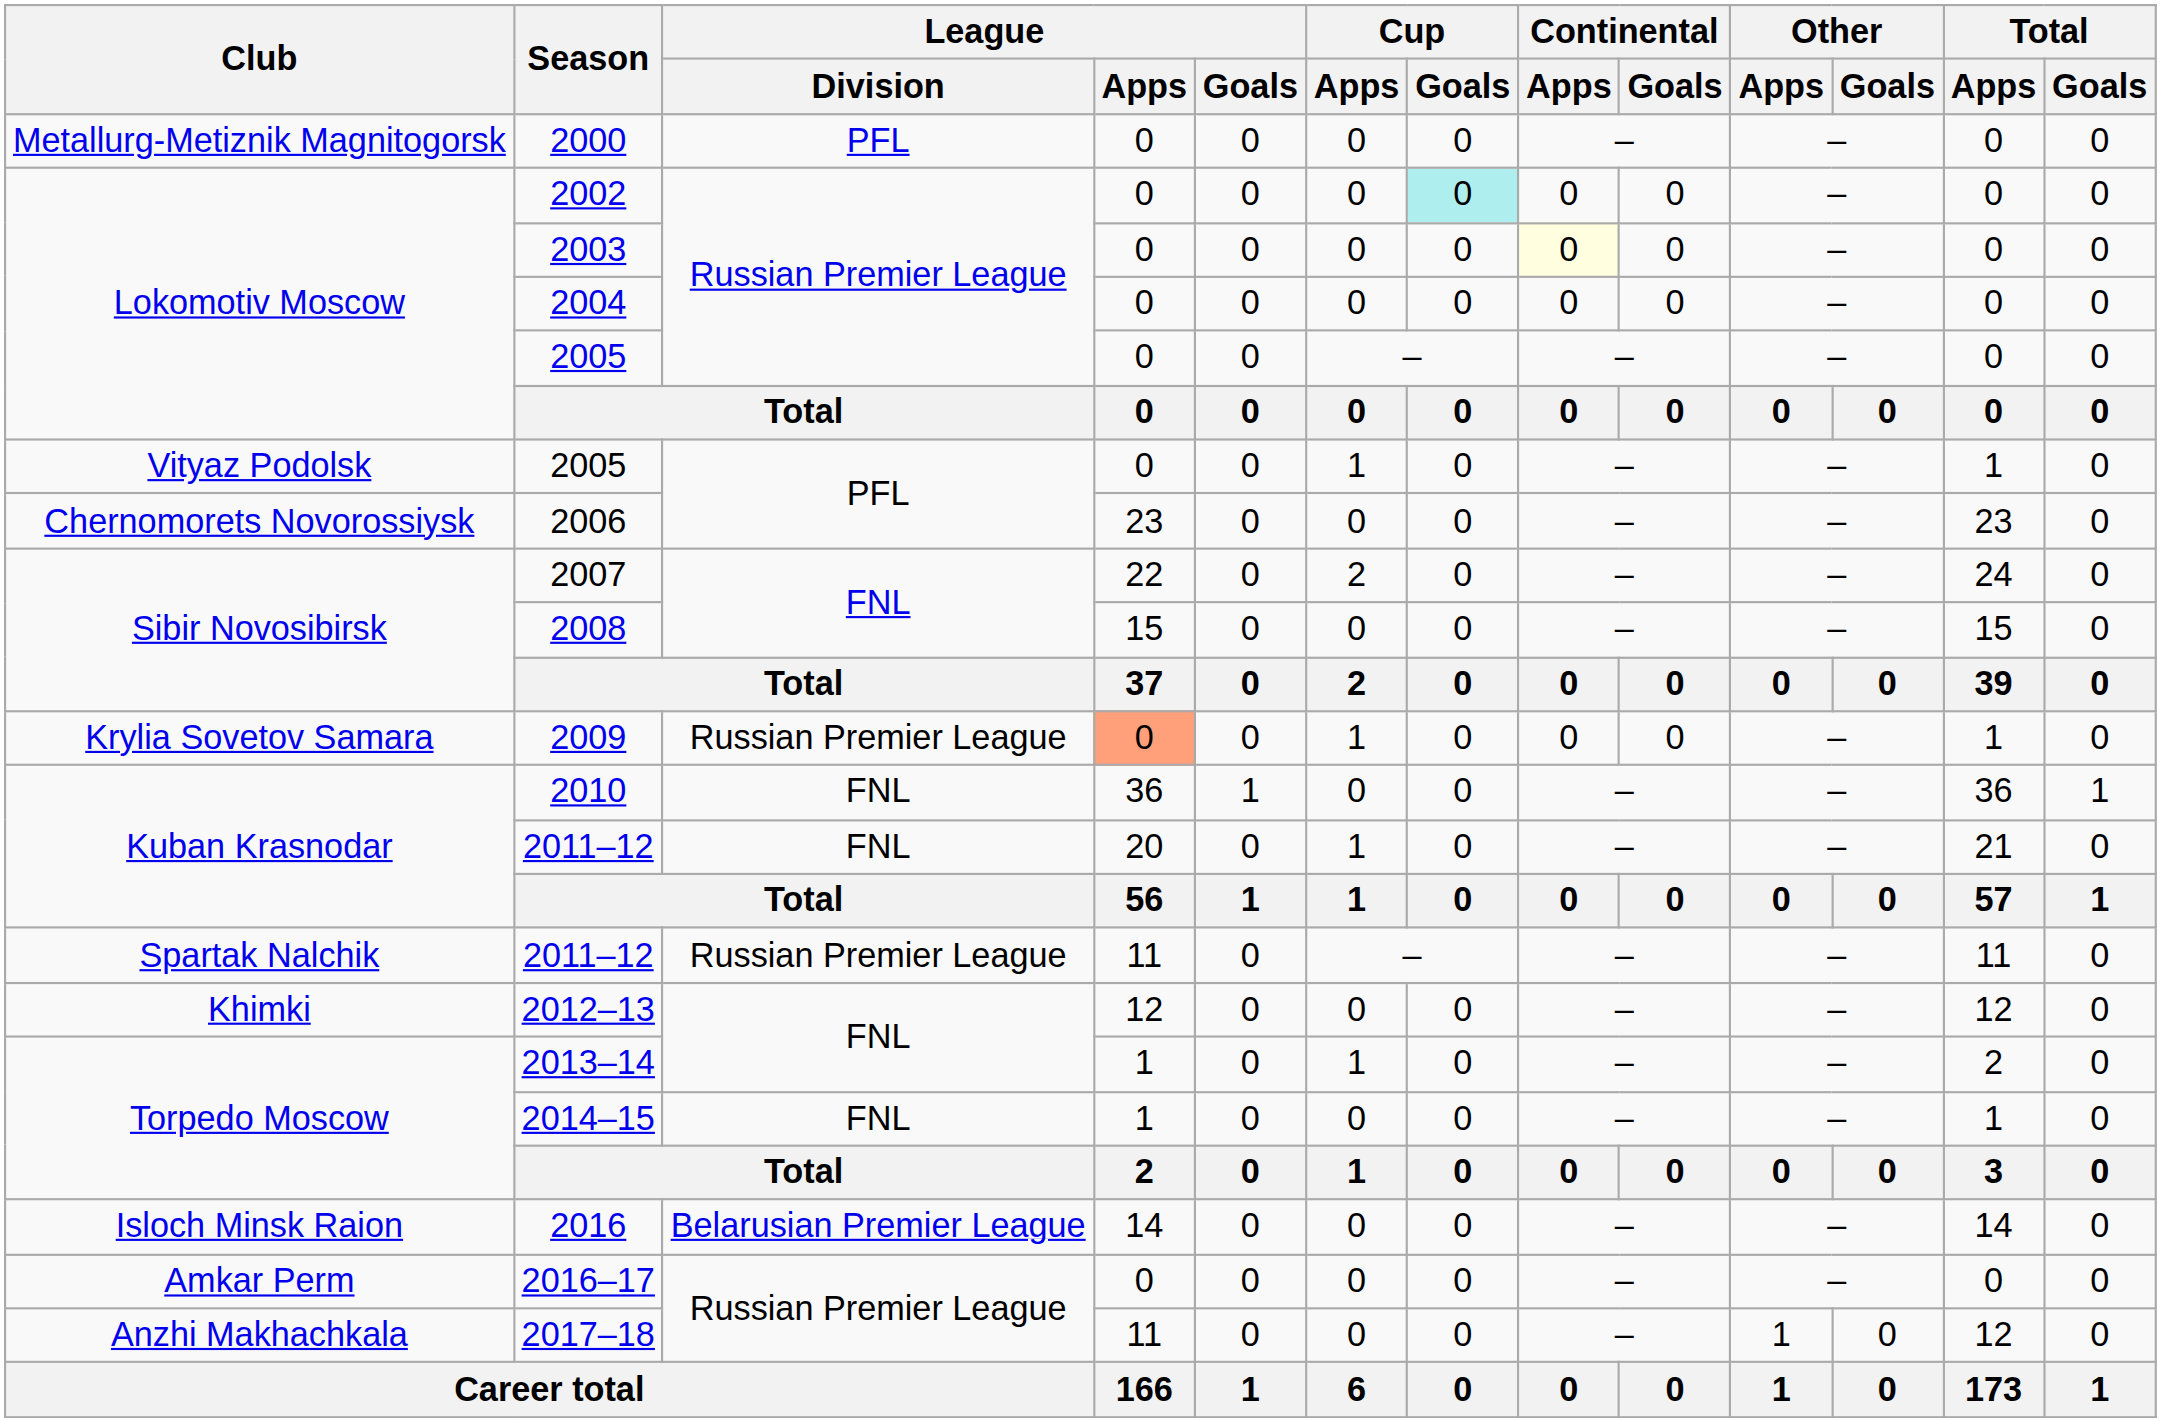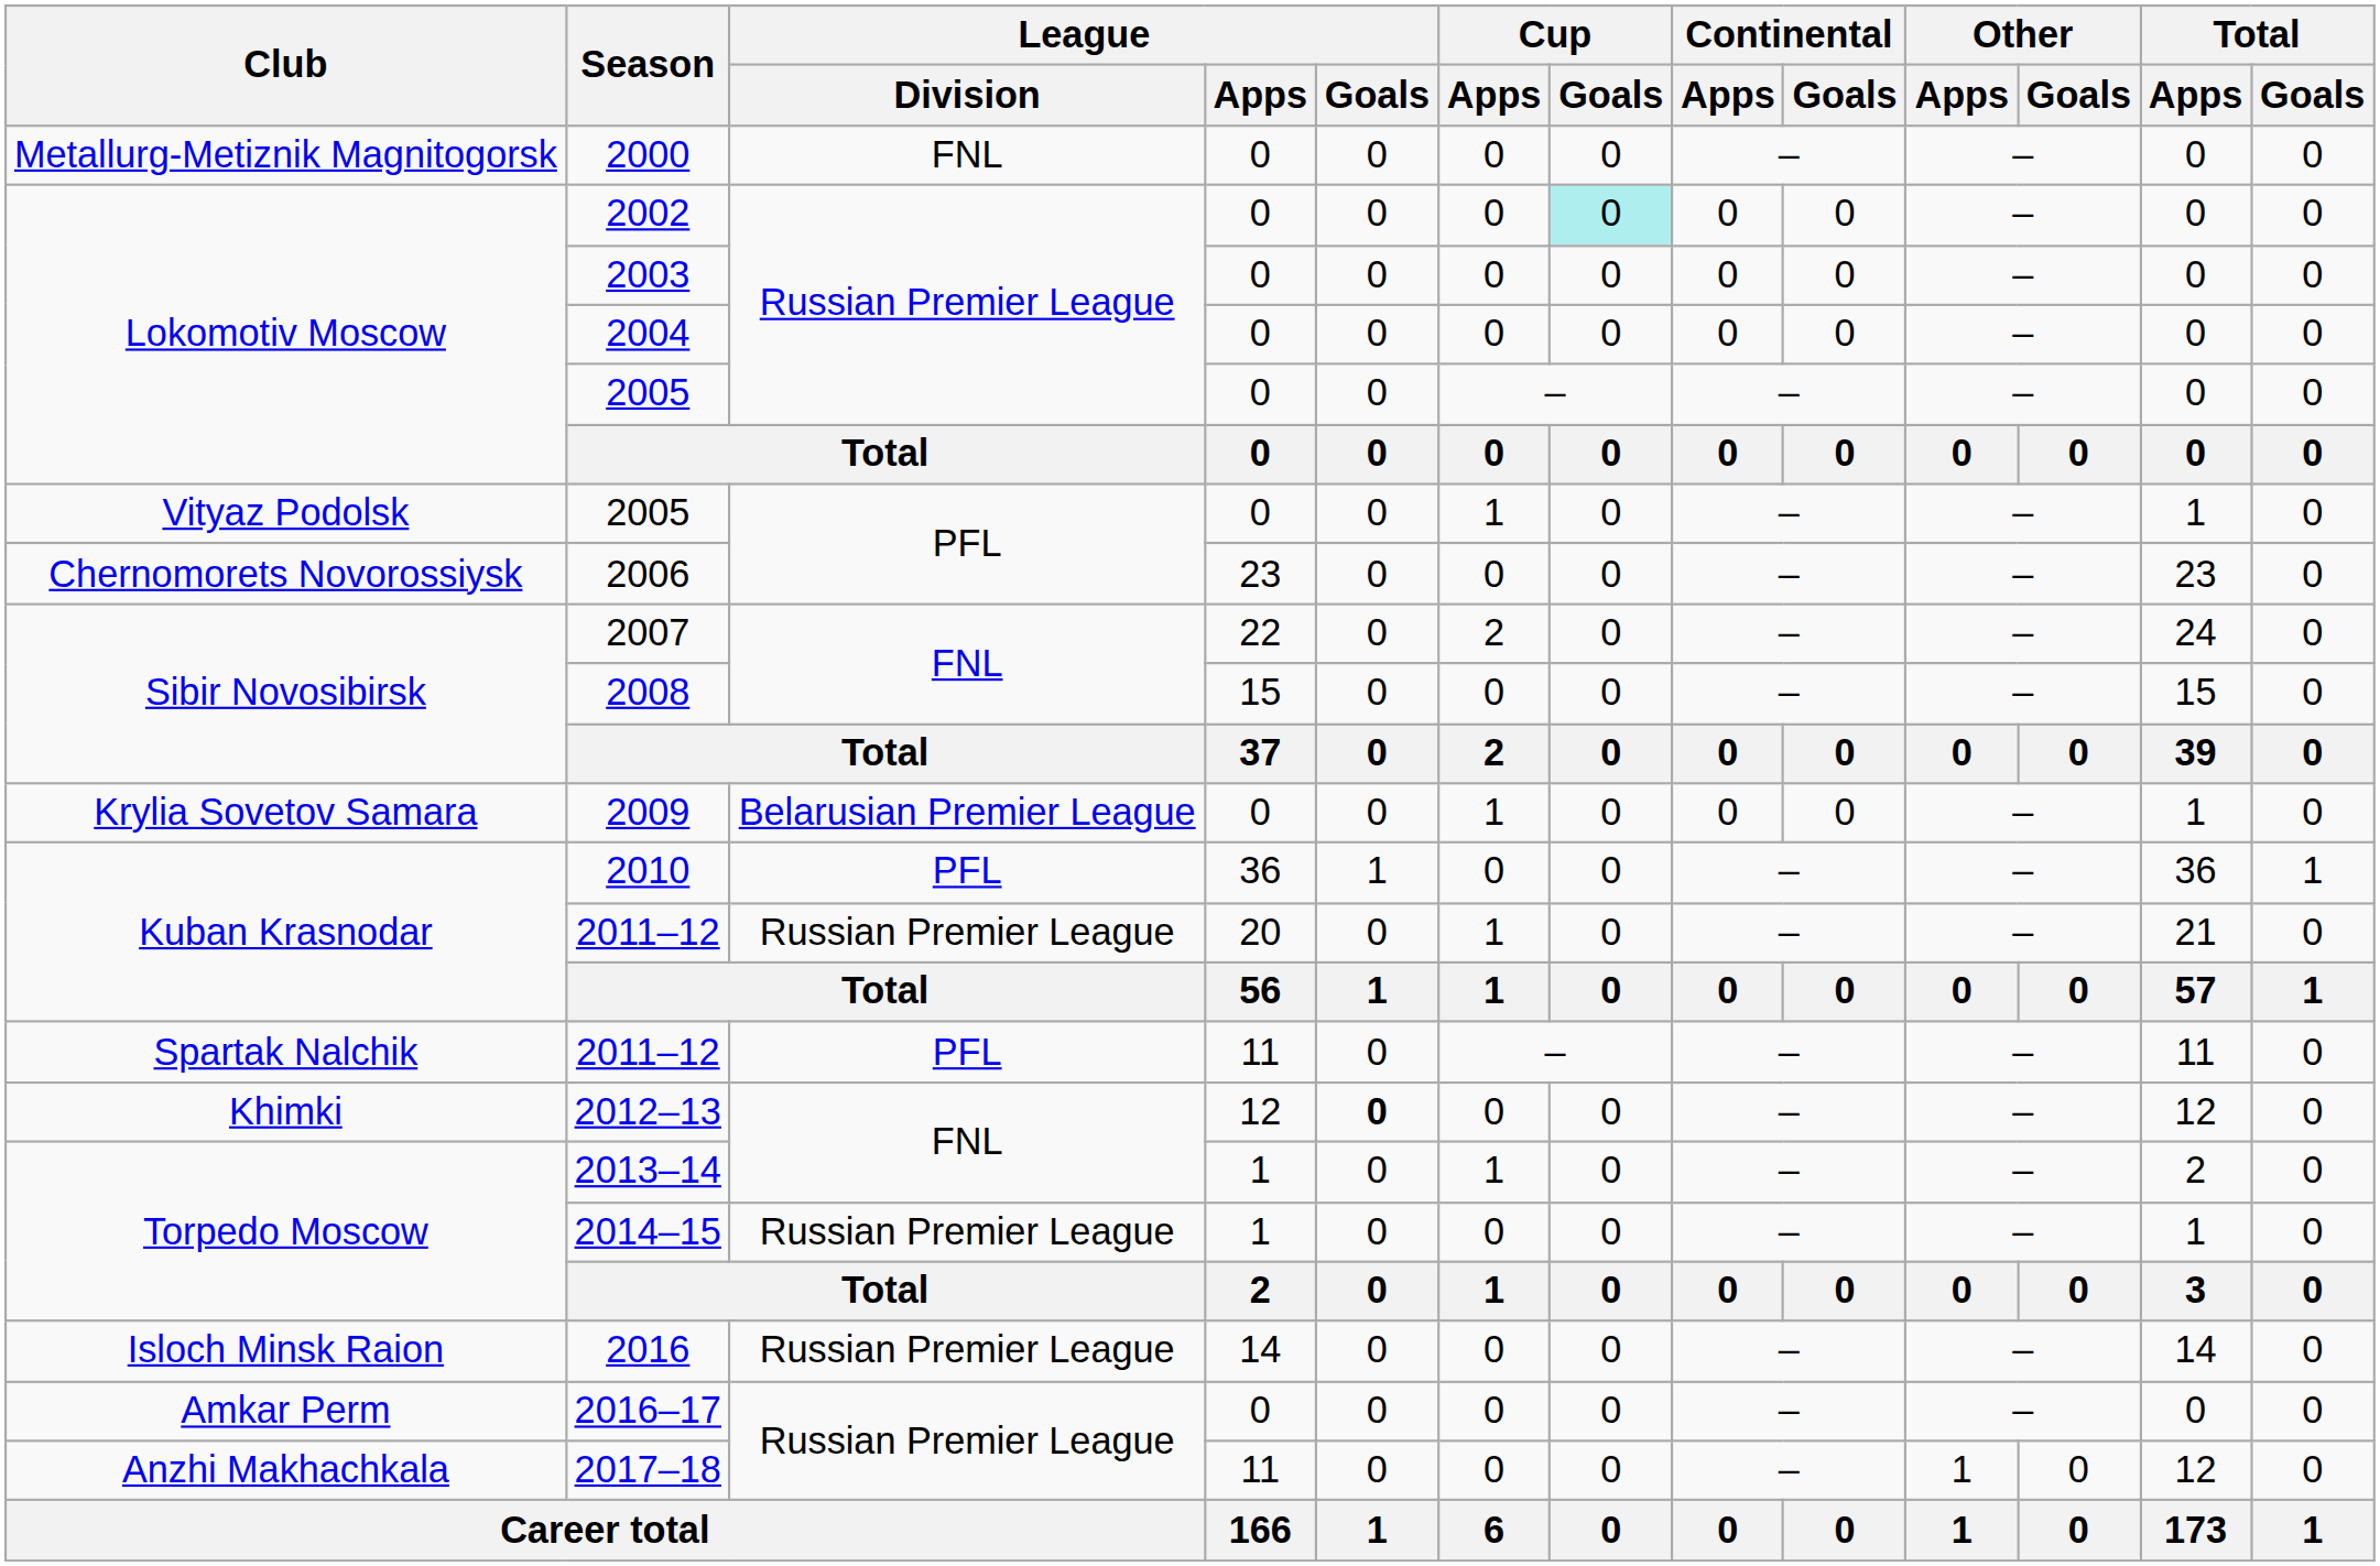2000 | League / Division: PFL -> FNL
2003 | Continental / Apps: lightyellow background -> no background
2009 | League / Division: Russian Premier League -> Belarusian Premier League
2009 | League / Apps: lightsalmon background -> no background
2010 | League / Division: FNL -> PFL
Kuban Krasnodar / 2011–12 | League / Division: FNL -> Russian Premier League
Spartak Nalchik / 2011–12 | League / Division: Russian Premier League -> PFL
2012–13 | League / Goals: normal -> bold
2014–15 | League / Division: FNL -> Russian Premier League
2016 | League / Division: Belarusian Premier League -> Russian Premier League
